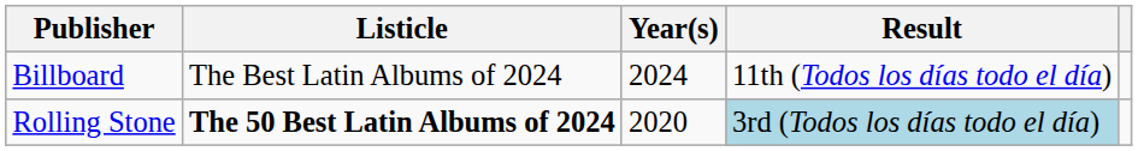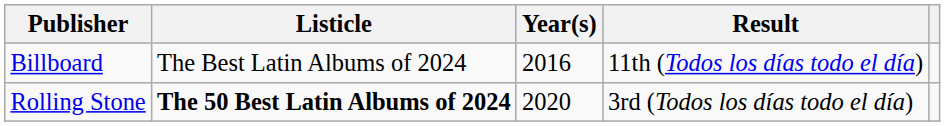Billboard | Year(s): 2024 -> 2016
Rolling Stone | Result: lightblue background -> no background
